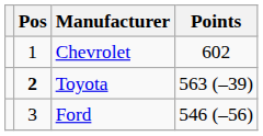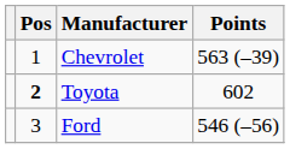Chevrolet | Points: 602 -> 563 (–39)
Toyota | Points: 563 (–39) -> 602
